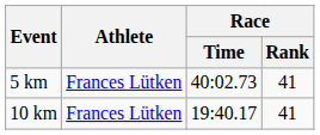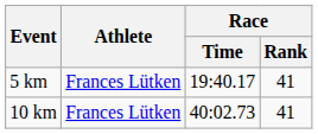5 km | Race / Time: 40:02.73 -> 19:40.17
10 km | Race / Time: 19:40.17 -> 40:02.73
